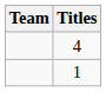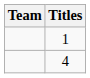rows swapped: 4 <-> 1
